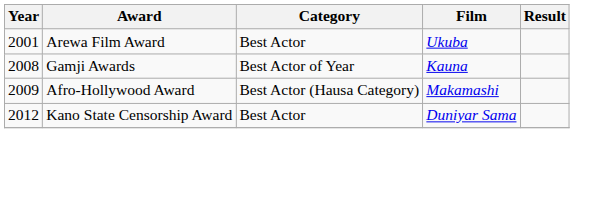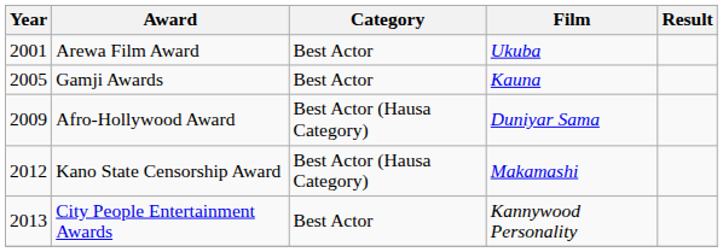Gamji Awards | Year: 2008 -> 2005
Gamji Awards | Category: Best Actor of Year -> Best Actor
Afro-Hollywood Award | Film: Makamashi -> Duniyar Sama
Kano State Censorship Award | Category: Best Actor -> Best Actor (Hausa Category)
Kano State Censorship Award | Film: Duniyar Sama -> Makamashi
+ row: 2013 | City People Entertainment Awards | Best Actor | Kannywood Personality
